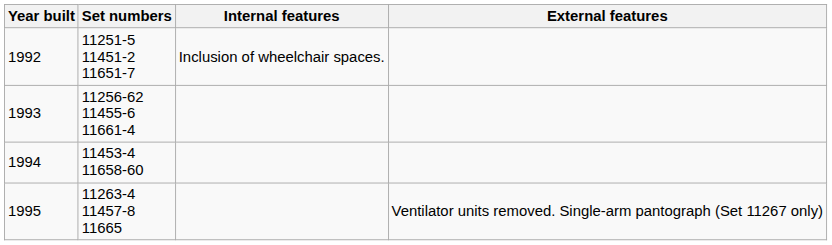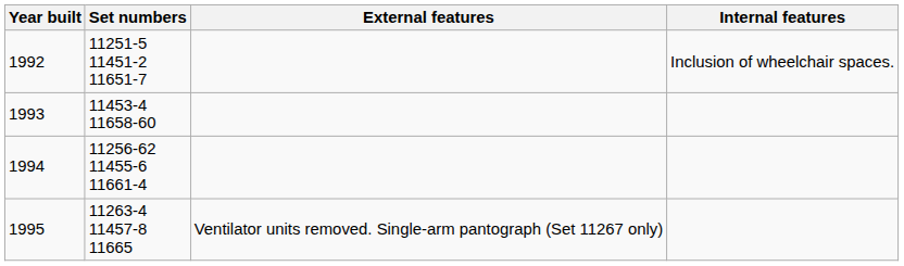columns swapped: External features <-> Internal features
1993 | Set numbers: 11256-62 11455-6 11661-4 -> 11453-4 11658-60
1994 | Set numbers: 11453-4 11658-60 -> 11256-62 11455-6 11661-4
